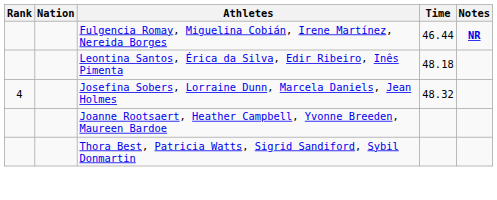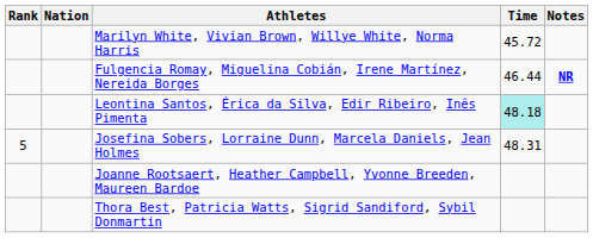+ row: Marilyn White, Vivian Brown, Willye White, Norma Harris | 45.72
Leontina Santos, Érica da Silva, Edir Ribeiro, Inês Pimenta | Time: no background -> paleturquoise background
Josefina Sobers, Lorraine Dunn, Marcela Daniels, Jean Holmes | Rank: 4 -> 5
Josefina Sobers, Lorraine Dunn, Marcela Daniels, Jean Holmes | Time: 48.32 -> 48.31
